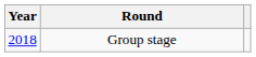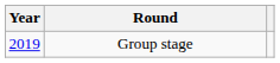Group stage | Year: 2018 -> 2019
